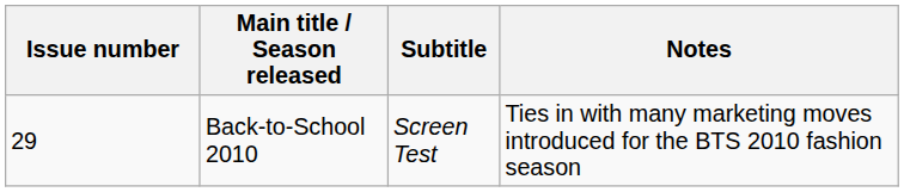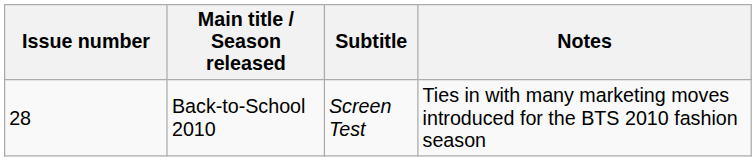Back-to-School 2010 | Issue number: 29 -> 28
